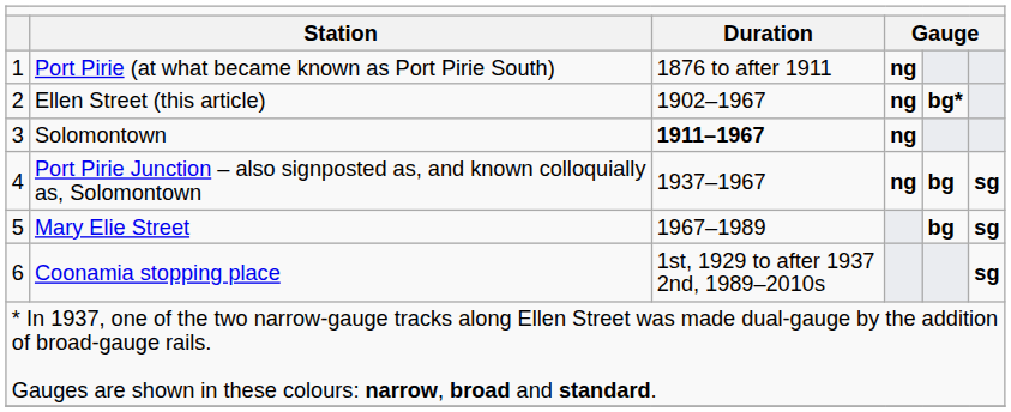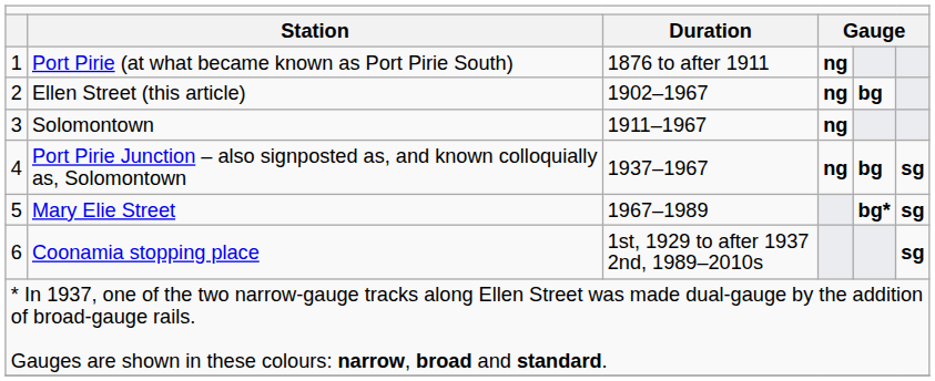Ellen Street (this article) | column 5: bg* -> bg
Solomontown | column 3: bold -> normal
Mary Elie Street | column 5: bg -> bg*
